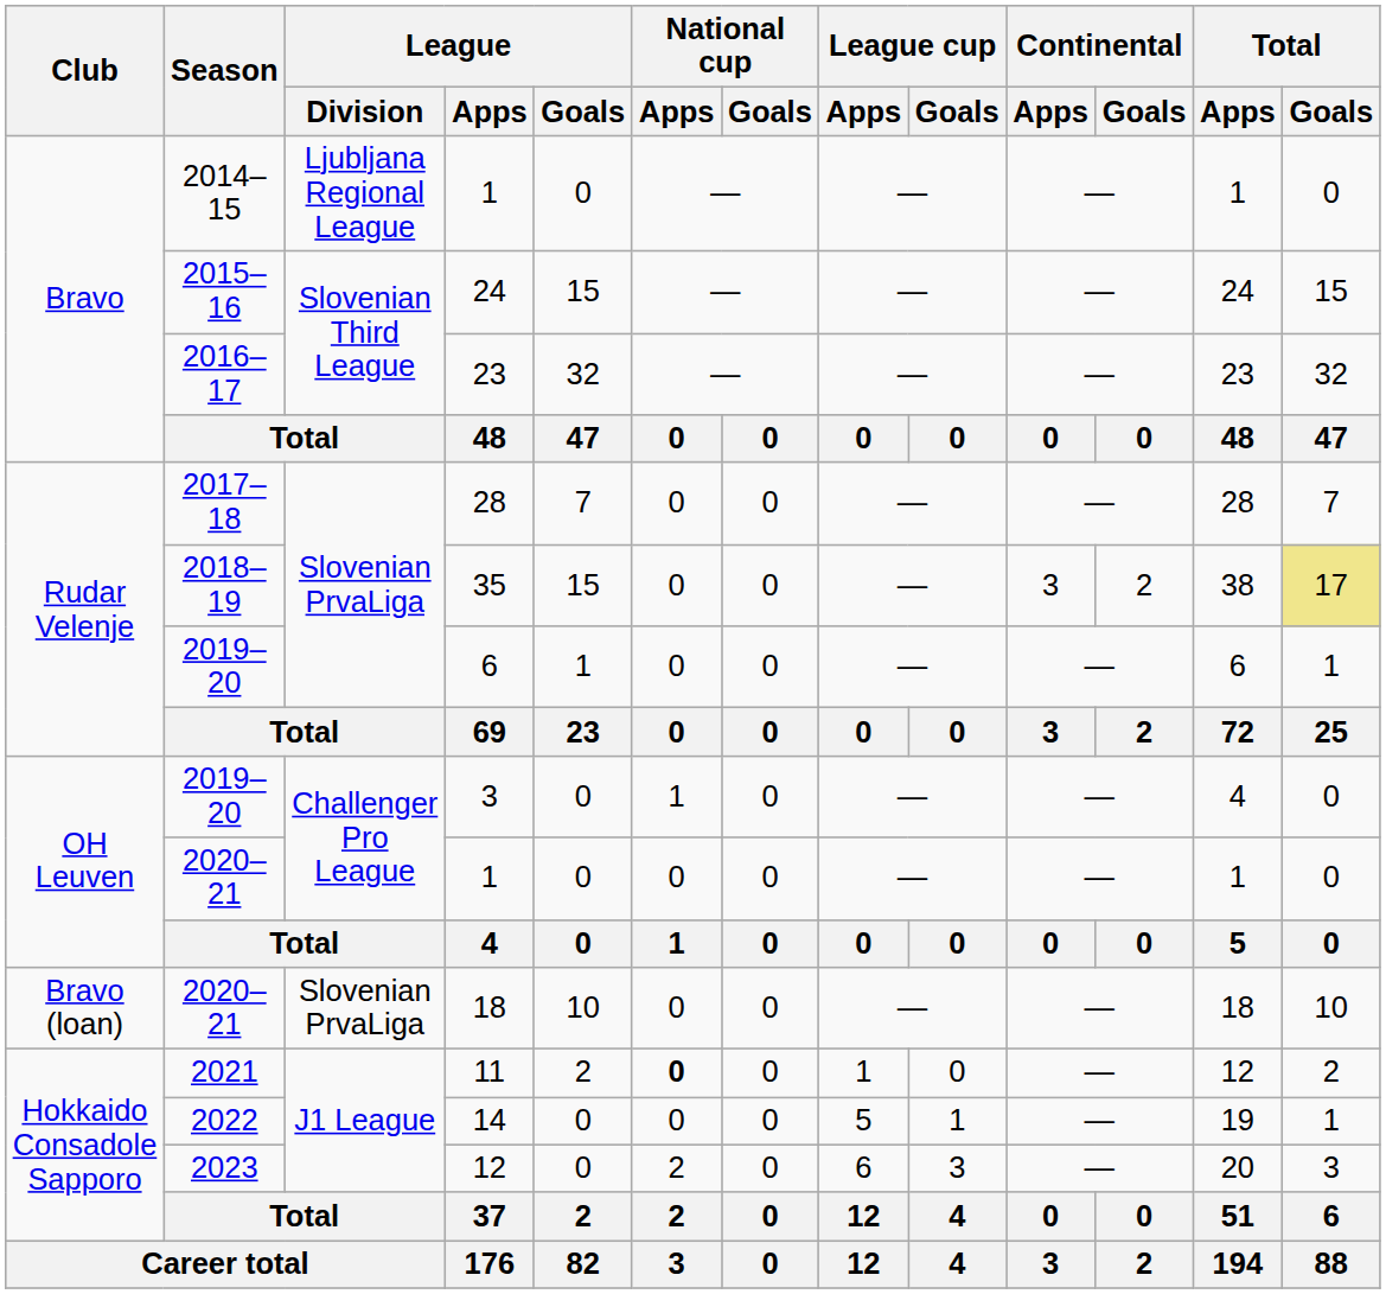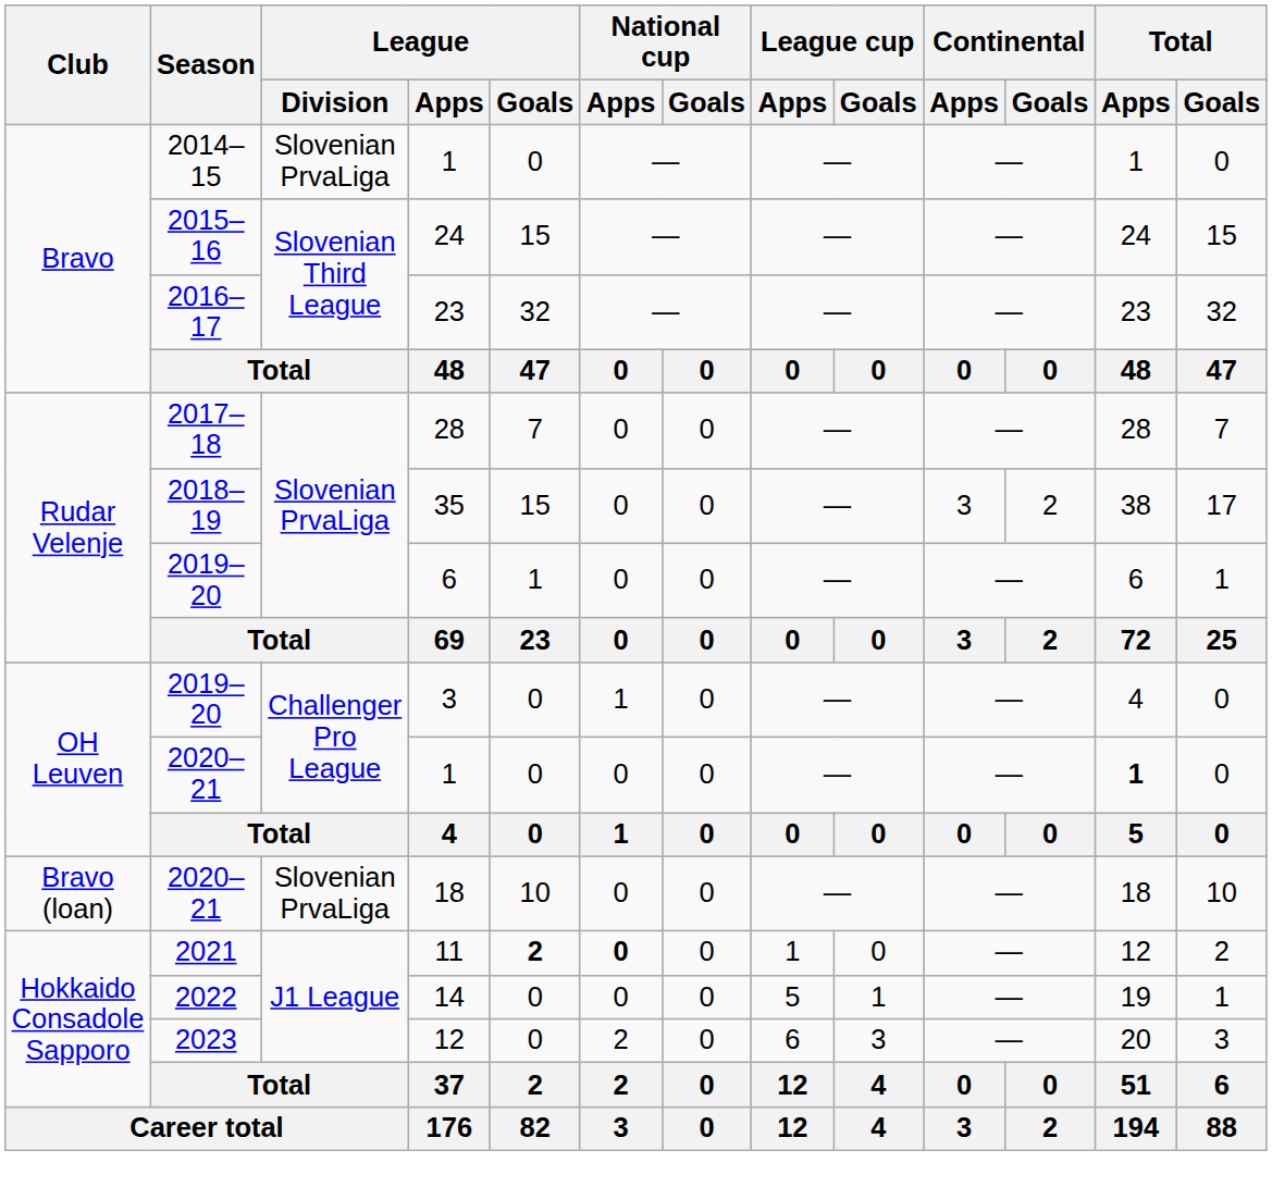2014–15 / 1 | League / Division: Ljubljana Regional League -> Slovenian PrvaLiga
35 | Total / Goals: khaki background -> no background
2020–21 / 1 | Total / Apps: normal -> bold
11 | League / Goals: normal -> bold
